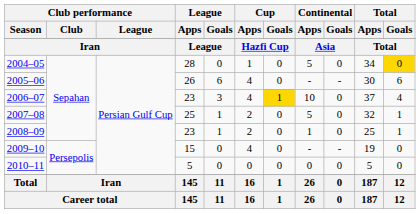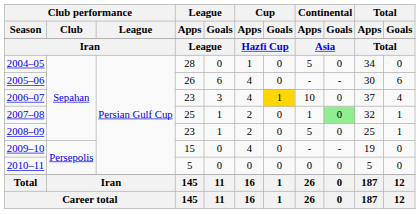2004–05 | Total / Goals: gold background -> no background
2007–08 | Continental / Apps: 5 -> 1
2007–08 | Continental / Goals: no background -> lightgreen background
2008–09 | Continental / Apps: 1 -> 5
